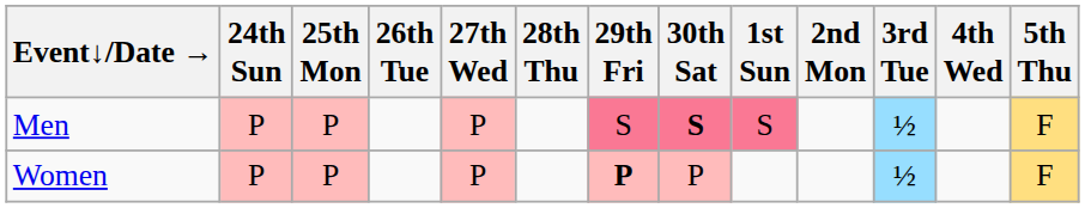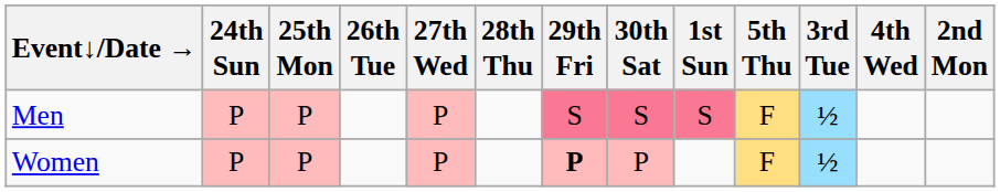columns swapped: 2nd Mon <-> 5th Thu
Men | 30th Sat: bold -> normal
